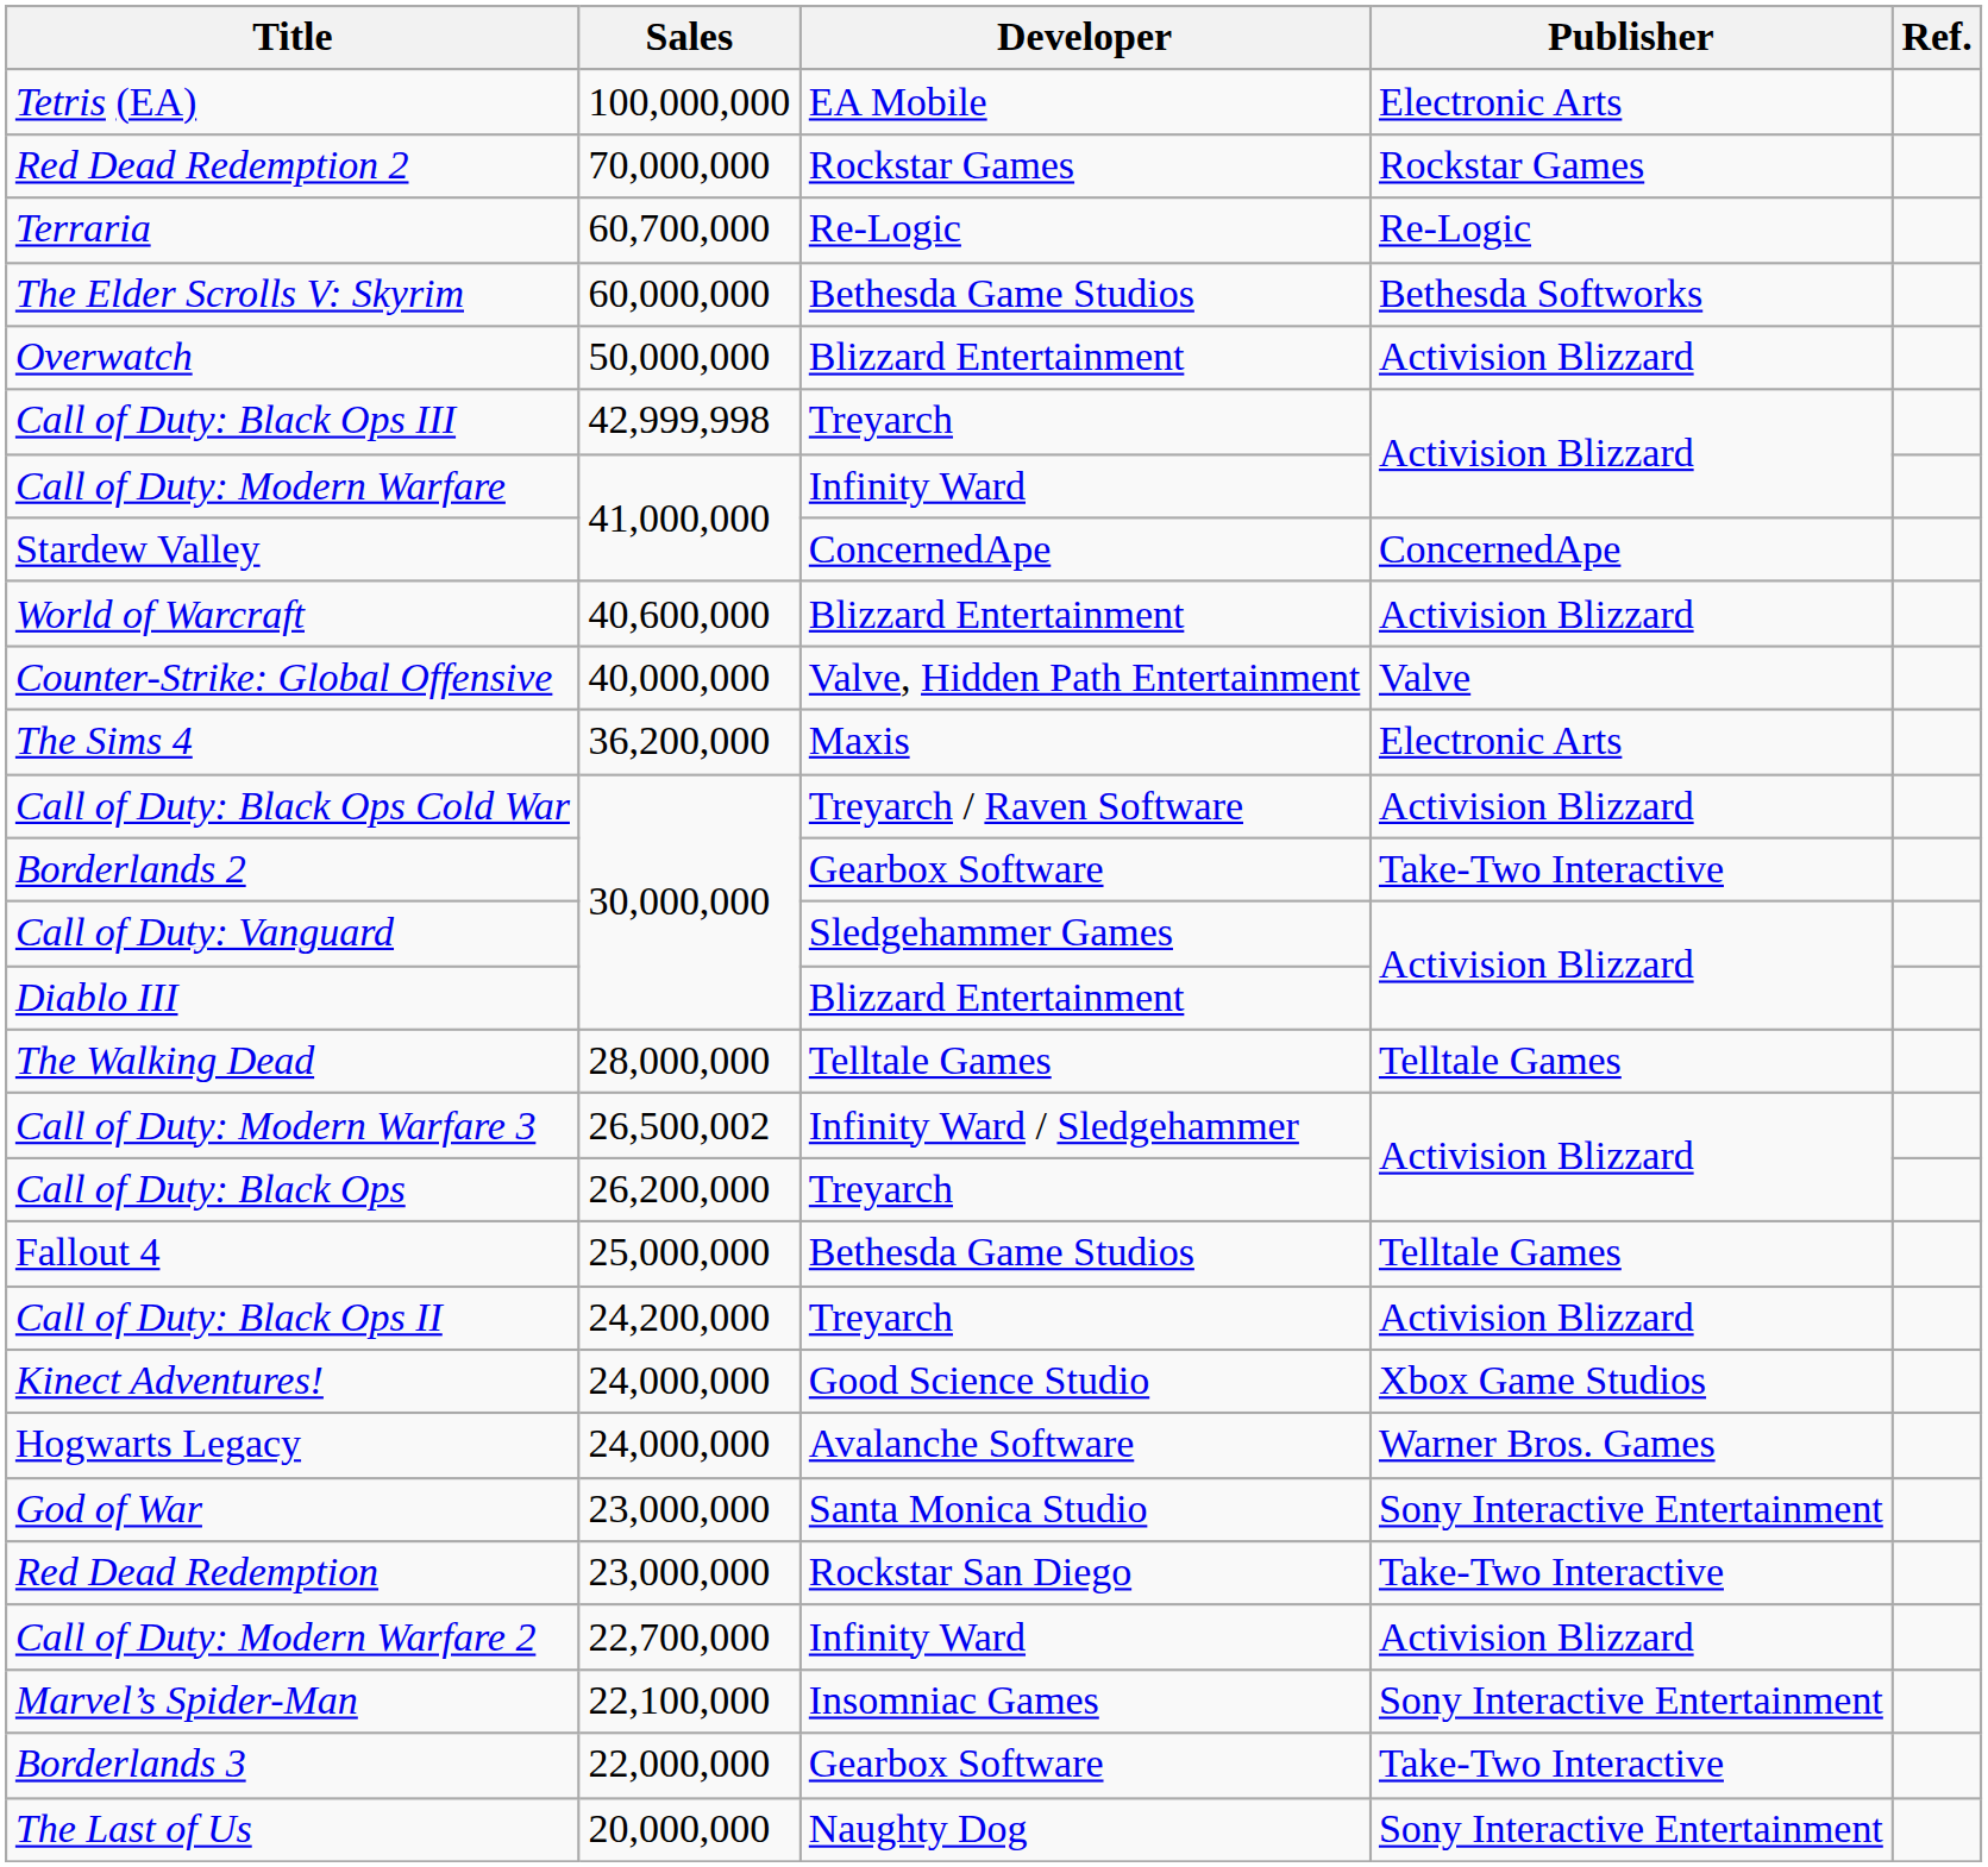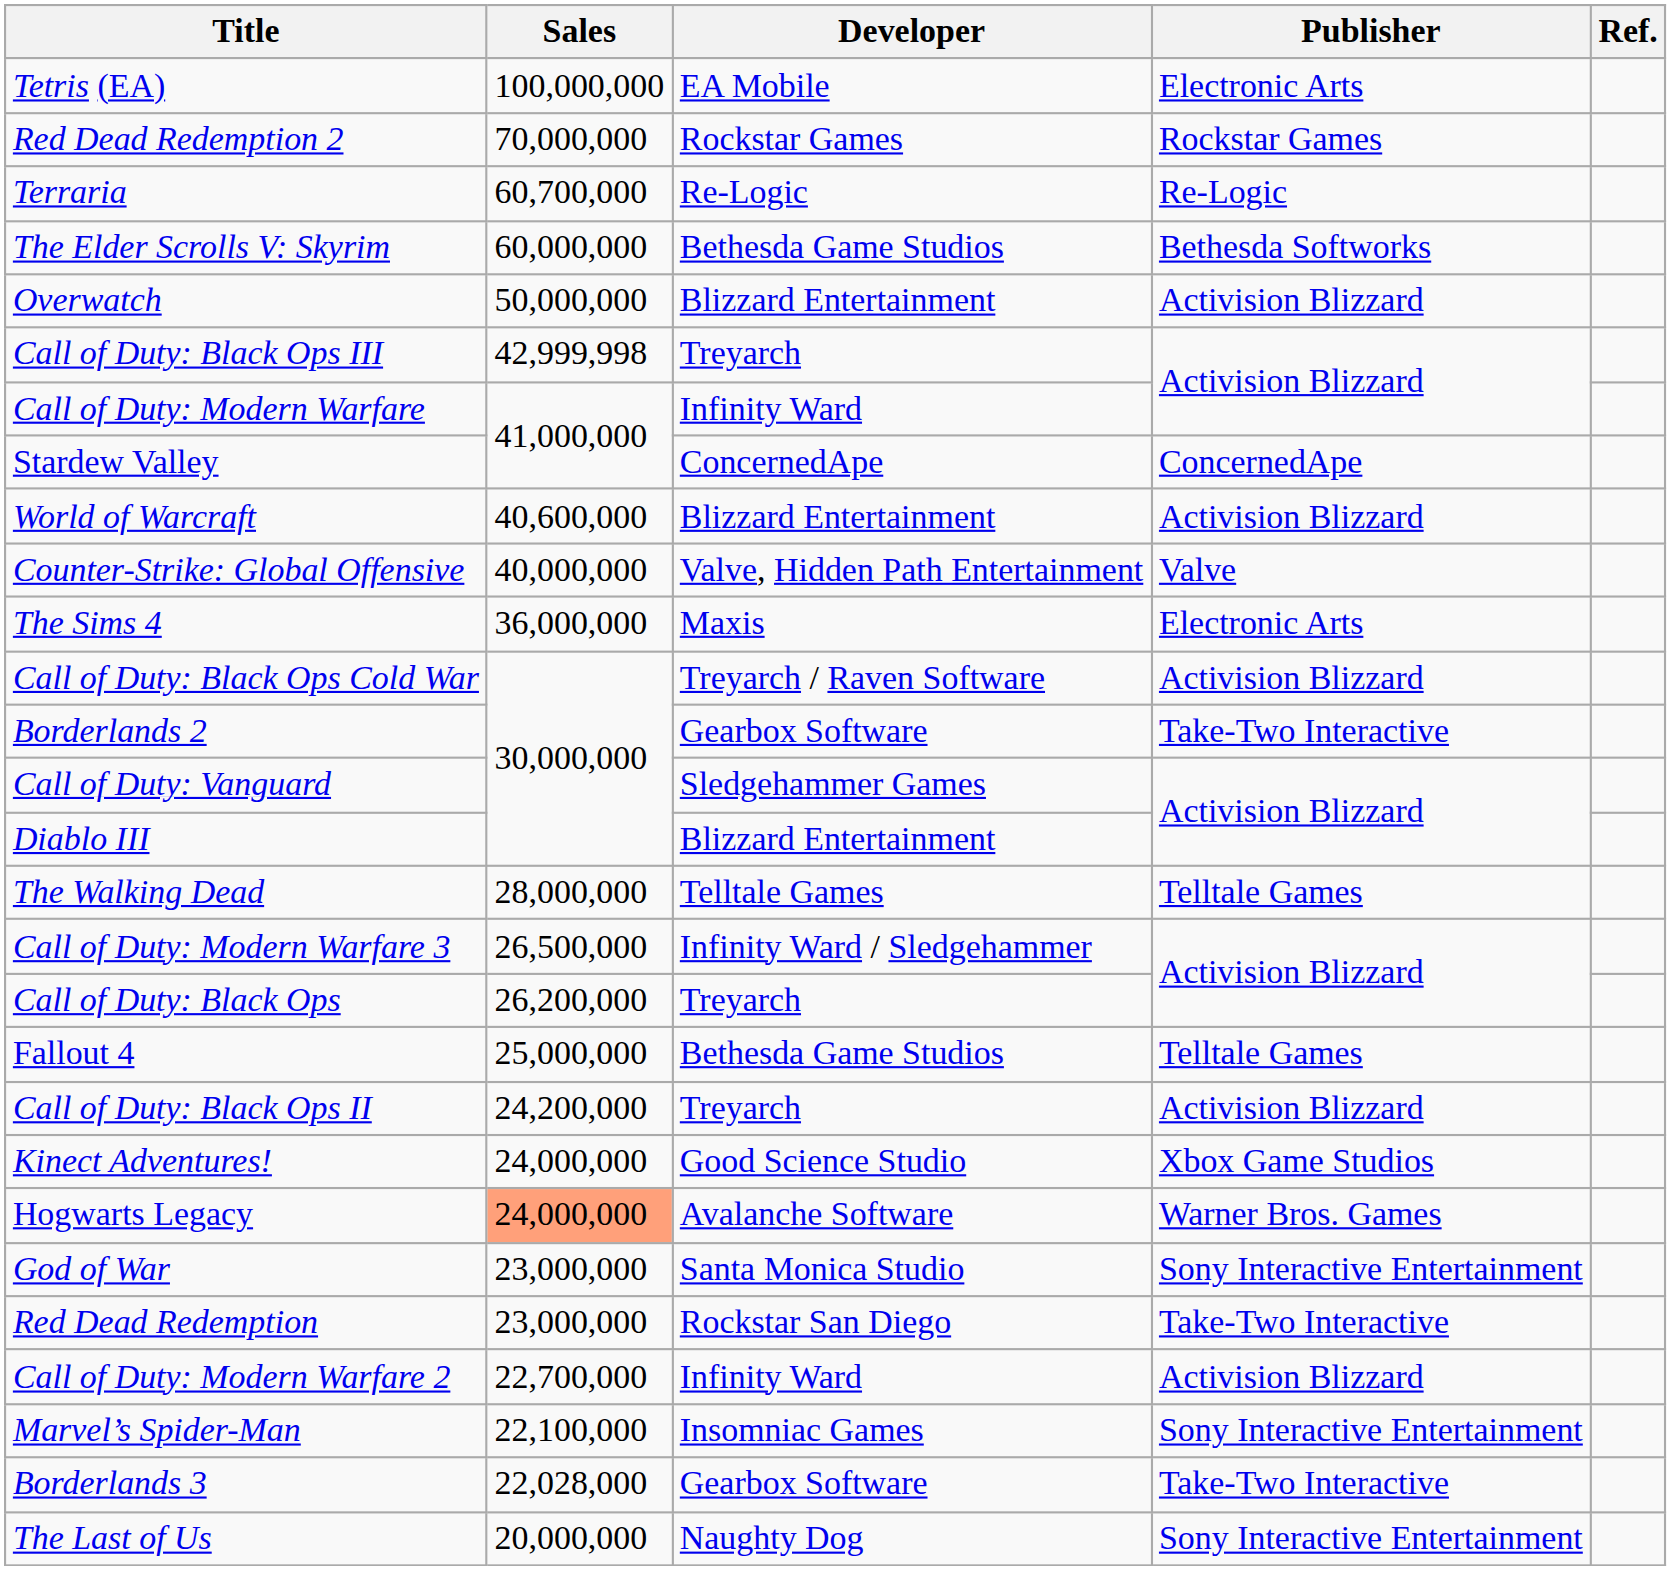The Sims 4 | Sales: 36,200,000 -> 36,000,000
Call of Duty: Modern Warfare 3 | Sales: 26,500,002 -> 26,500,000
Hogwarts Legacy | Sales: no background -> lightsalmon background
Borderlands 3 | Sales: 22,000,000 -> 22,028,000
